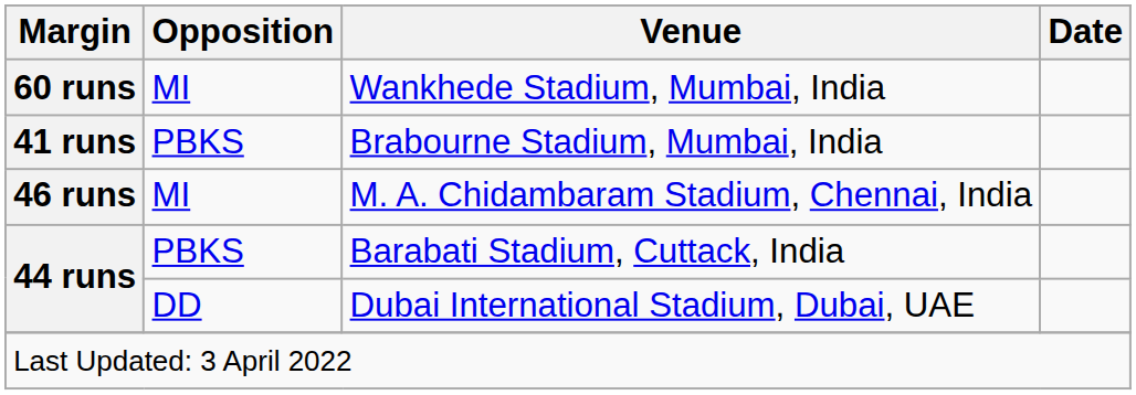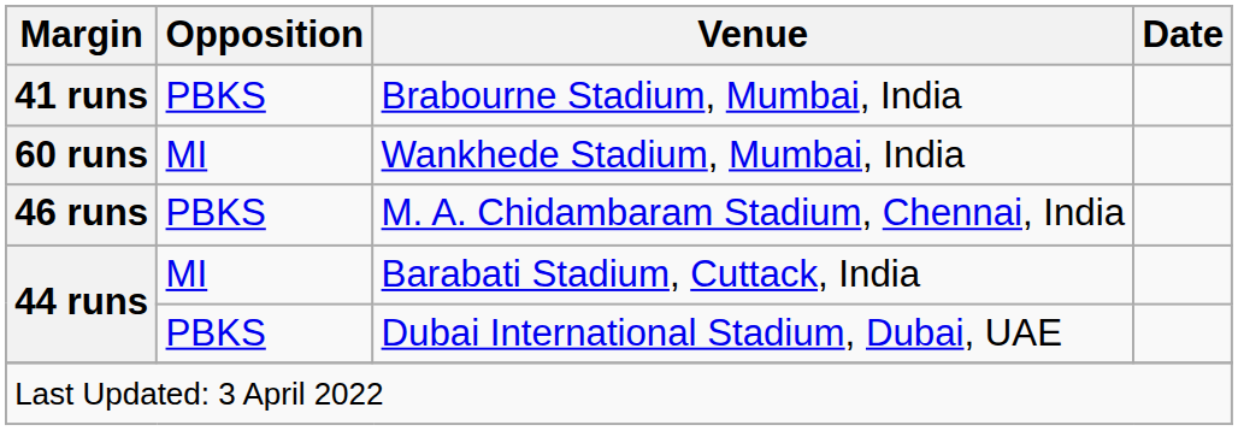rows swapped: Wankhede Stadium, Mumbai, India <-> Brabourne Stadium, Mumbai, India
M. A. Chidambaram Stadium, Chennai, India | Opposition: MI -> PBKS
Barabati Stadium, Cuttack, India | Opposition: PBKS -> MI
Dubai International Stadium, Dubai, UAE | Opposition: DD -> PBKS
